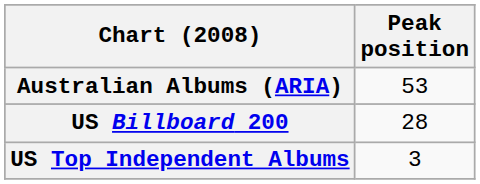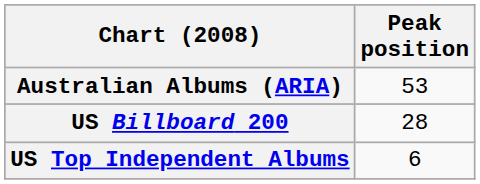US Top Independent Albums | Peak position: 3 -> 6
